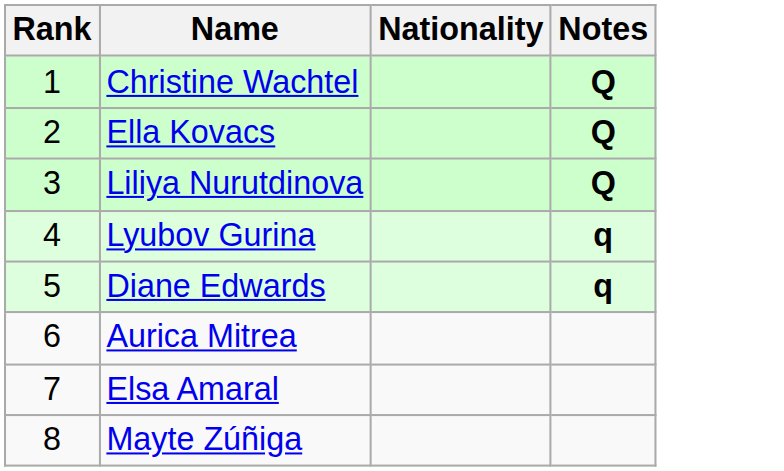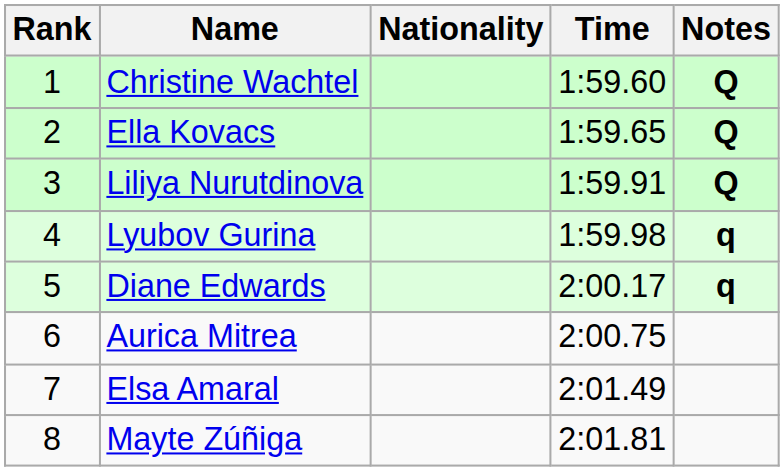+ column: Time | 1:59.60 | 1:59.65 | 1:59.91 | 1:59.98 | 2:00.17 | 2:00.75 | 2:01.49 | 2:01.81
